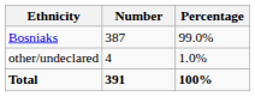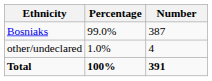columns swapped: Number <-> Percentage
